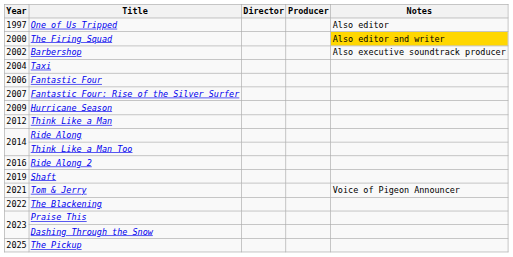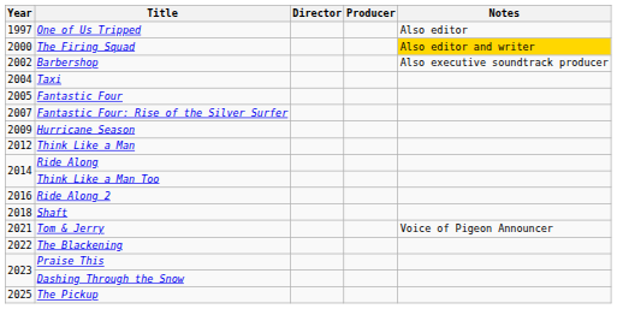Fantastic Four | Year: 2006 -> 2005
Shaft | Year: 2019 -> 2018
